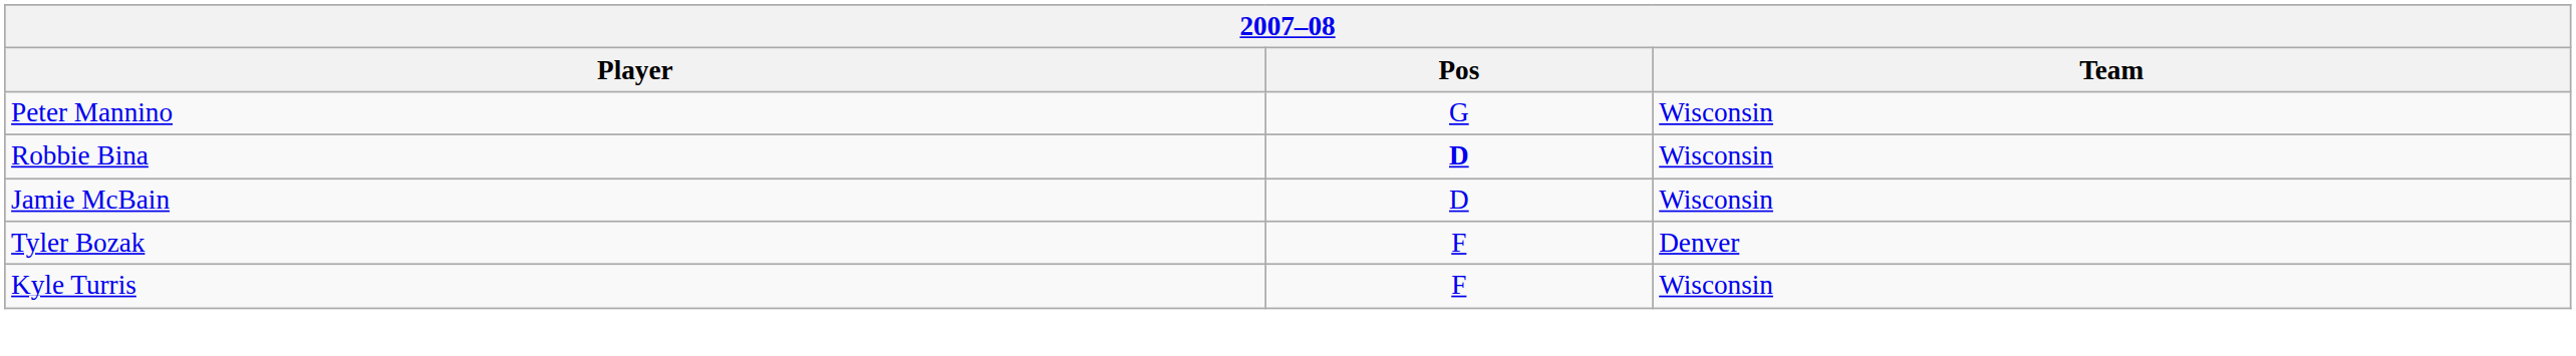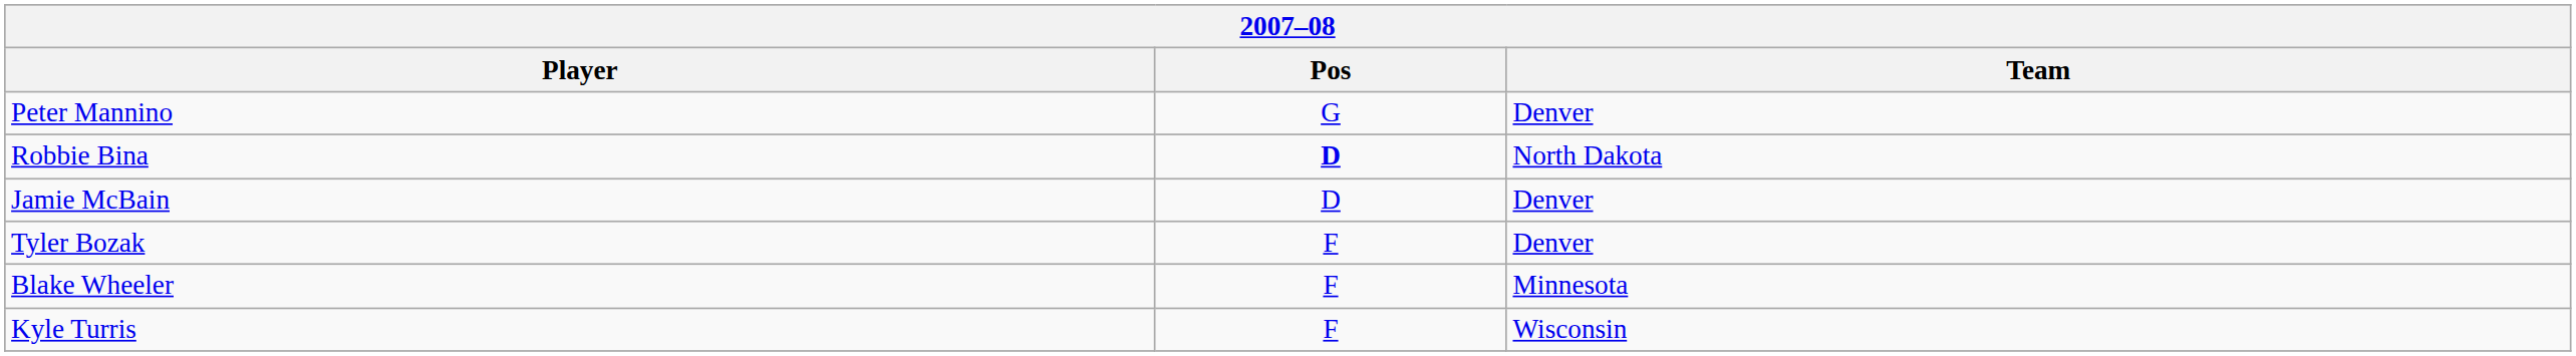Peter Mannino | Team: Wisconsin -> Denver
Robbie Bina | Team: Wisconsin -> North Dakota
Jamie McBain | Team: Wisconsin -> Denver
+ row: Blake Wheeler | F | Minnesota
